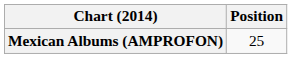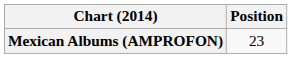Mexican Albums (AMPROFON) | Position: 25 -> 23
